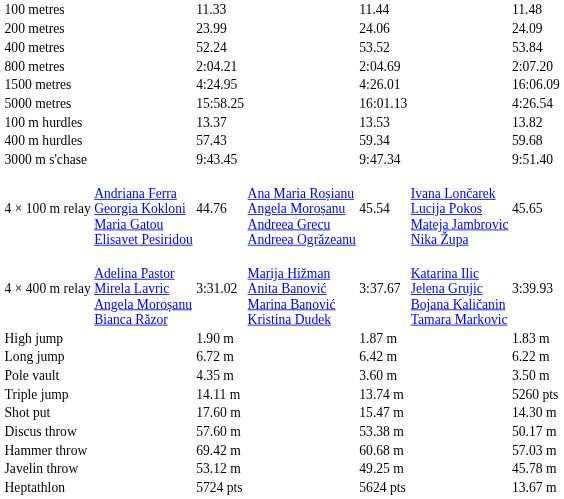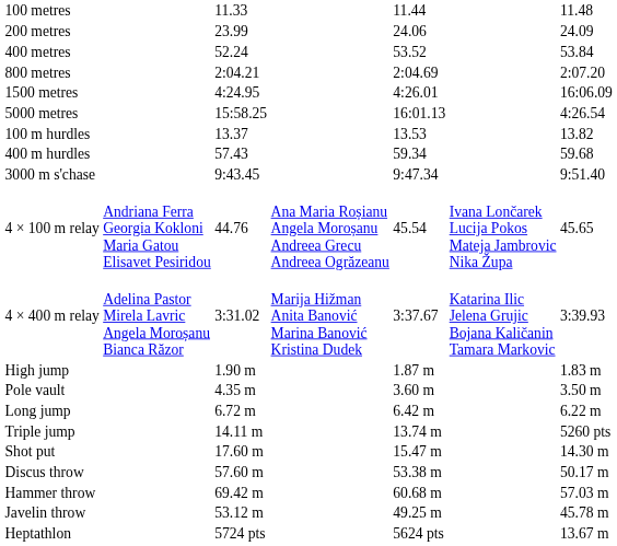rows swapped: Pole vault <-> Long jump
